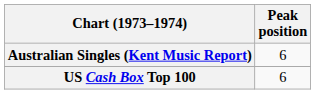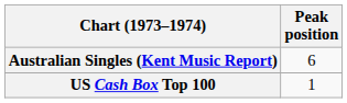US Cash Box Top 100 | Peak position: 6 -> 1
